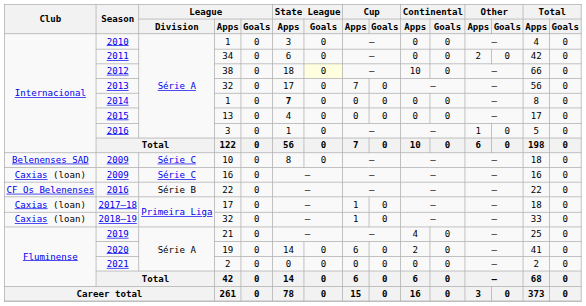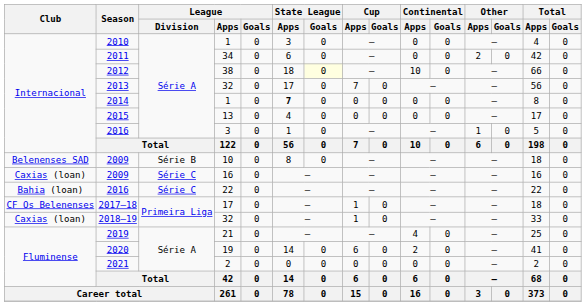2009 / 10 | League / Division: Série C -> Série B
2016 / 22 | Club: CF Os Belenenses -> Bahia (loan)
2016 / 22 | League / Division: Série B -> Série C
2017–18 | Club: Caxias (loan) -> CF Os Belenenses
